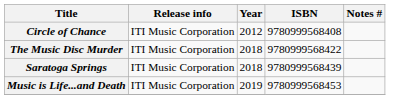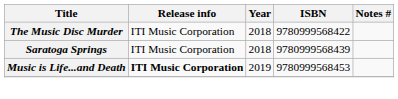- row: Circle of Chance | ITI Music Corporation | 2012 | 9780999568408
Music is Life...and Death | Release info: normal -> bold
